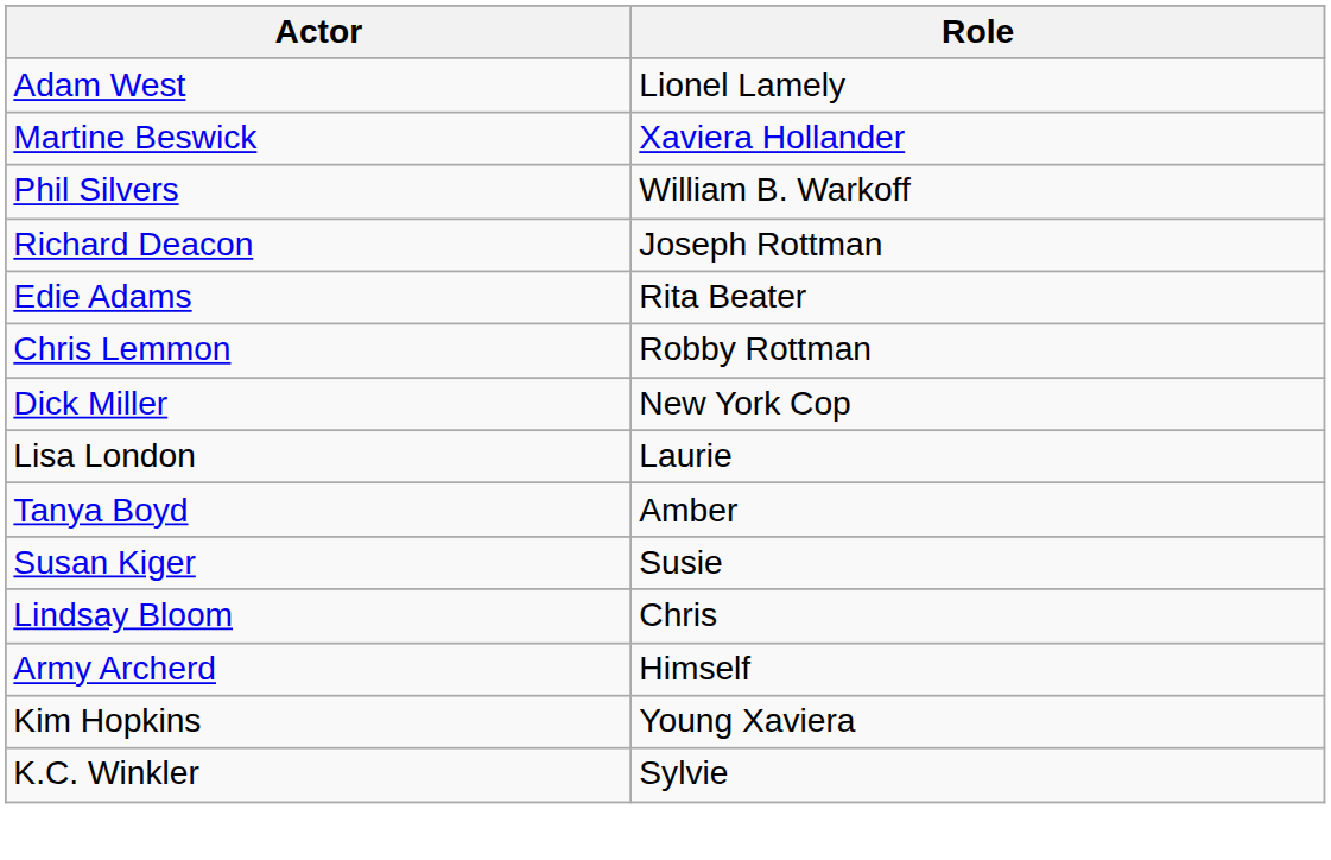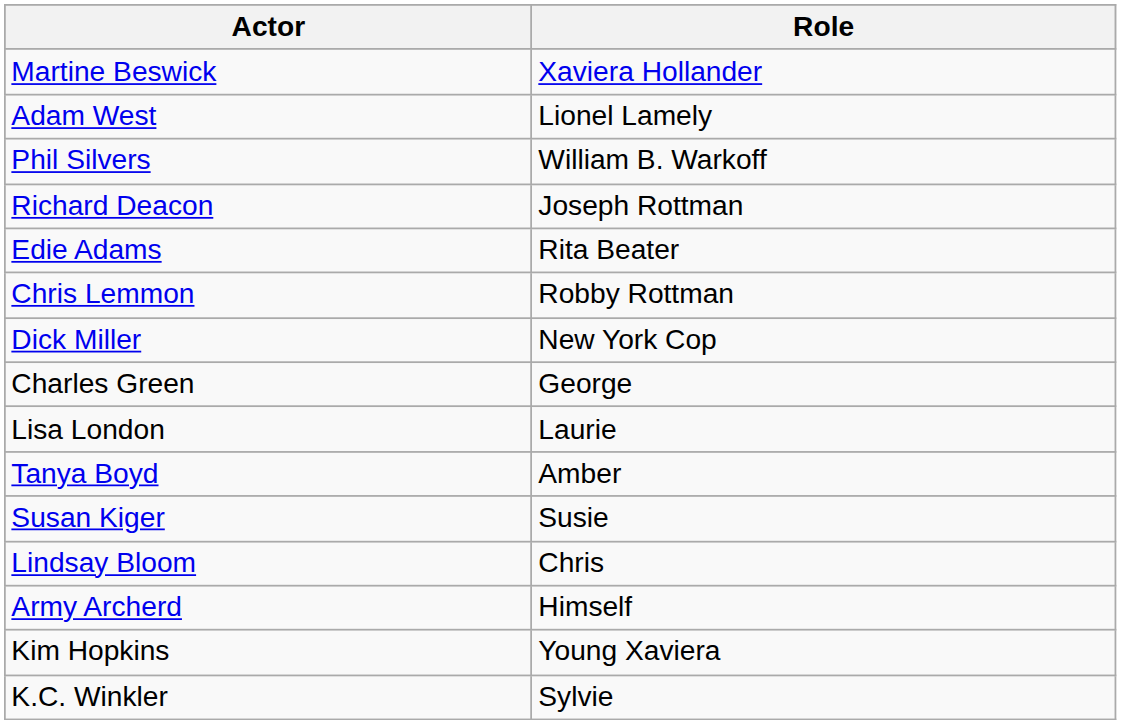rows swapped: Martine Beswick <-> Adam West
+ row: Charles Green | George
